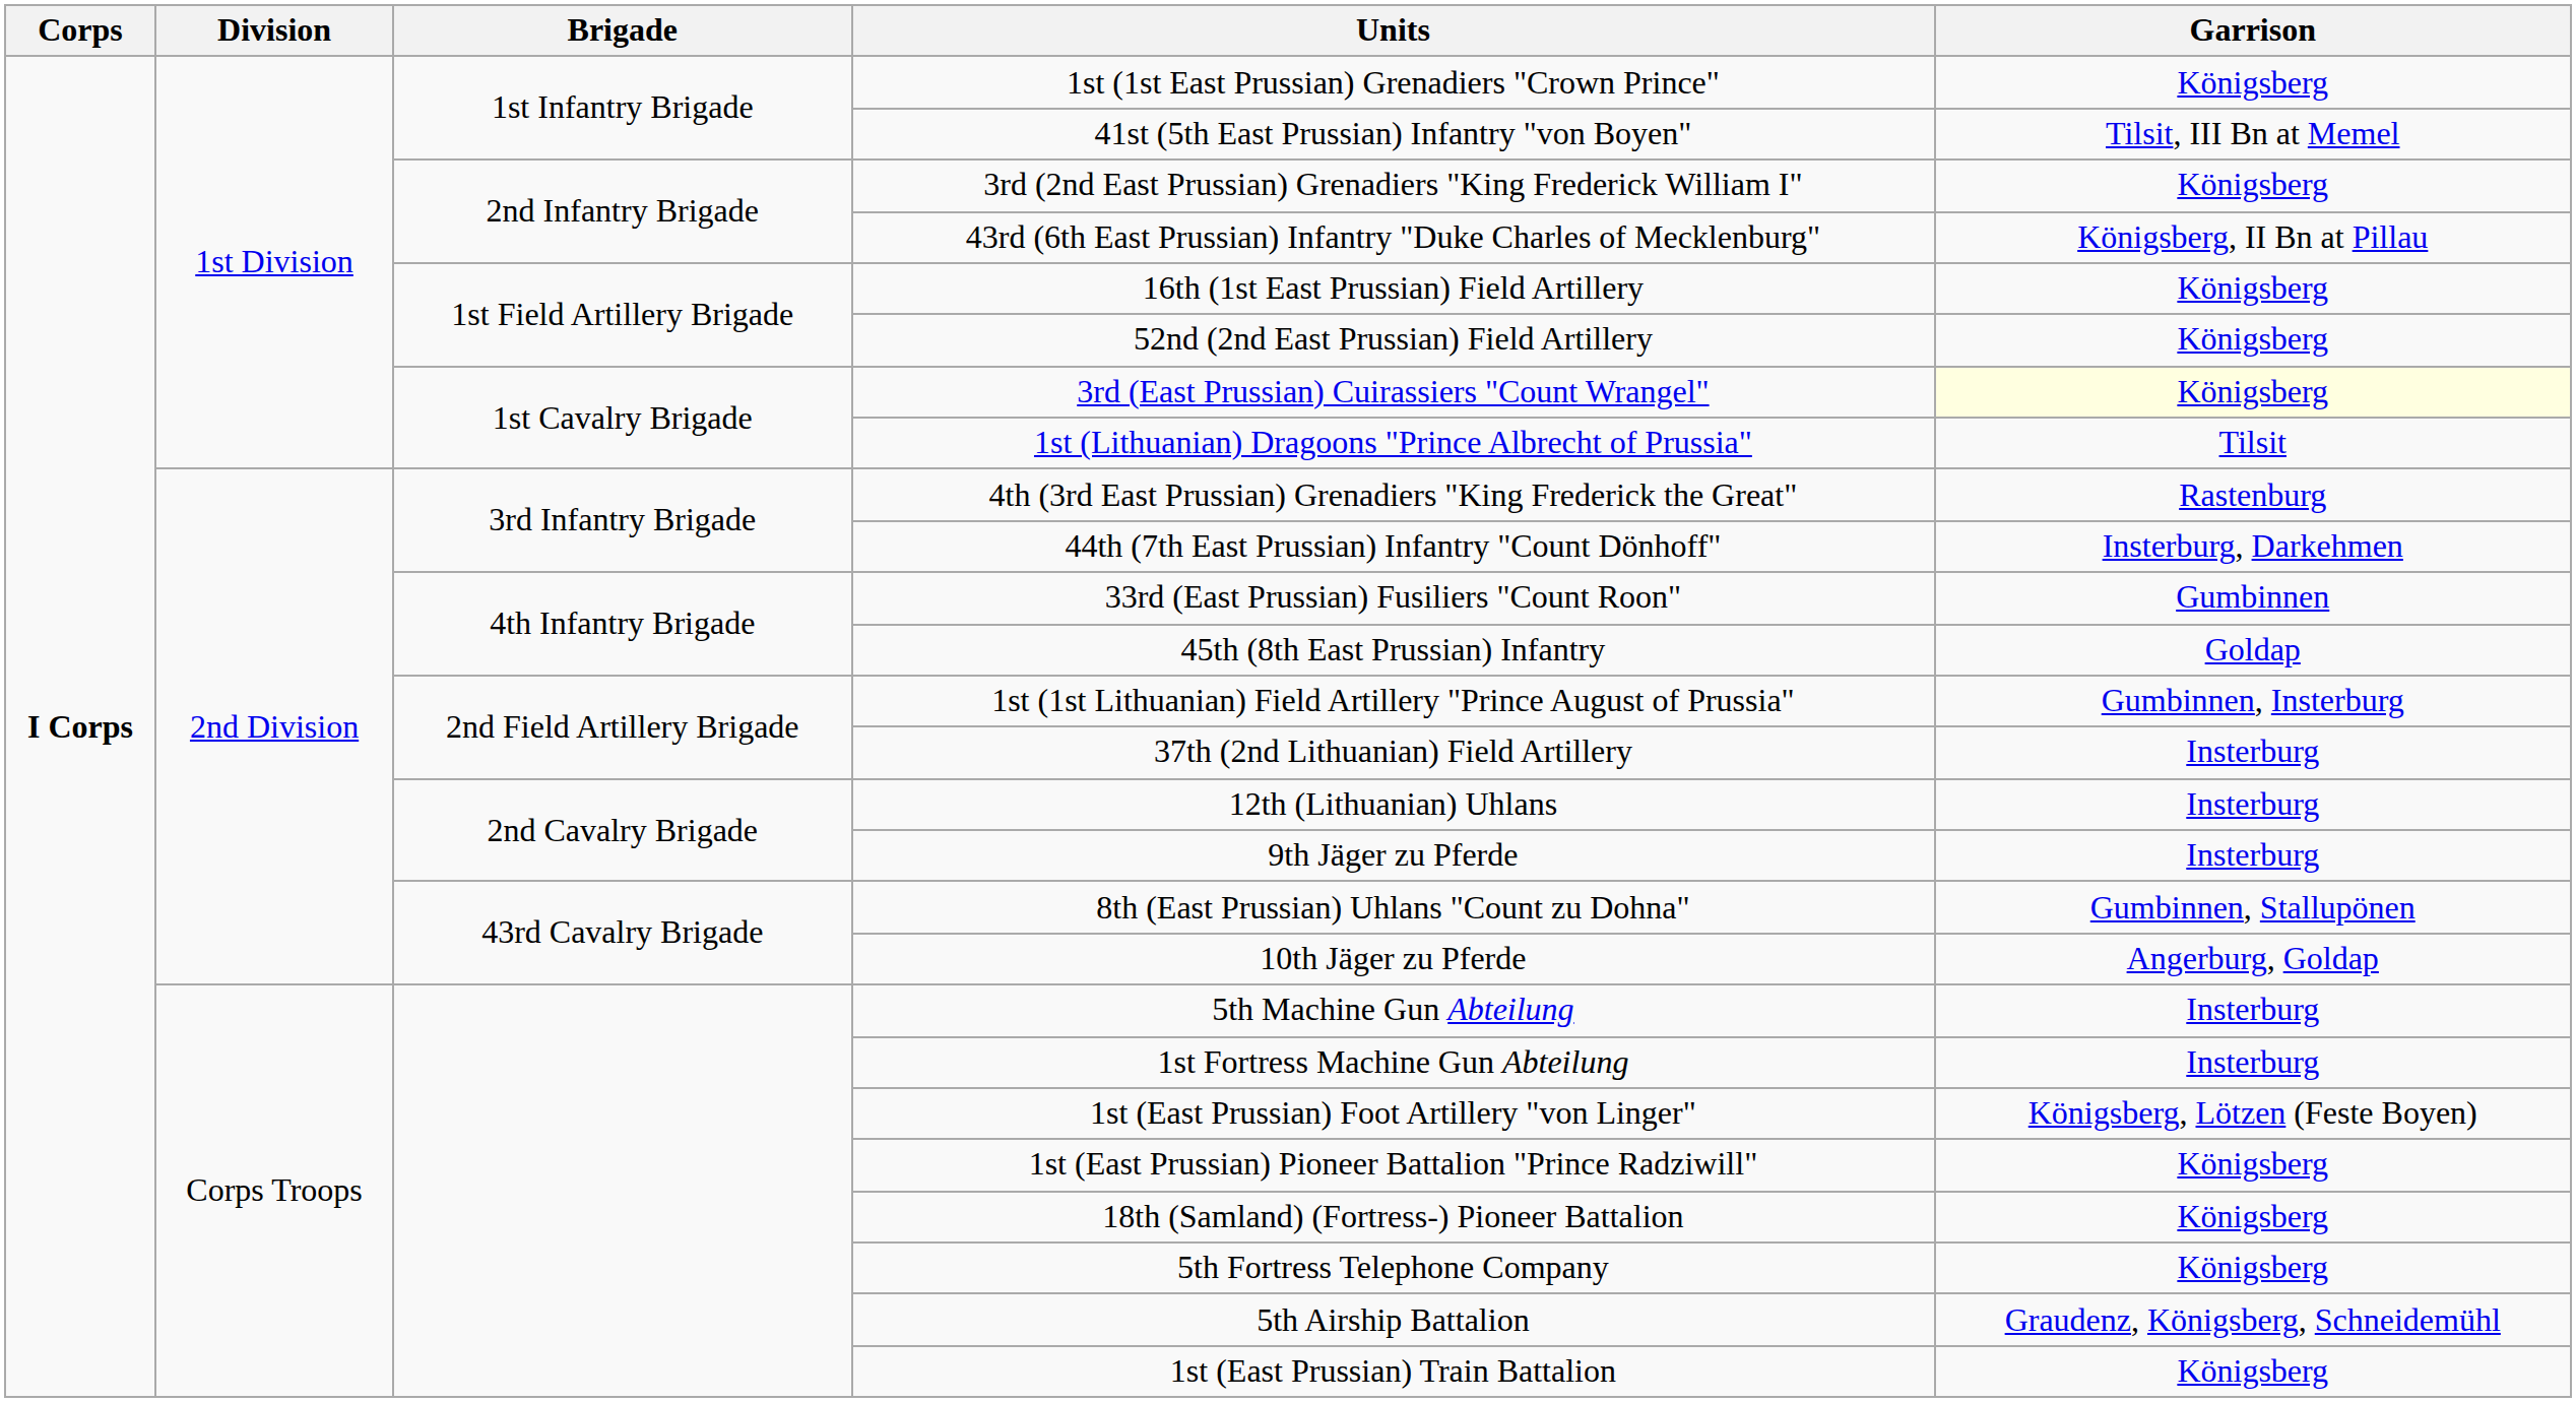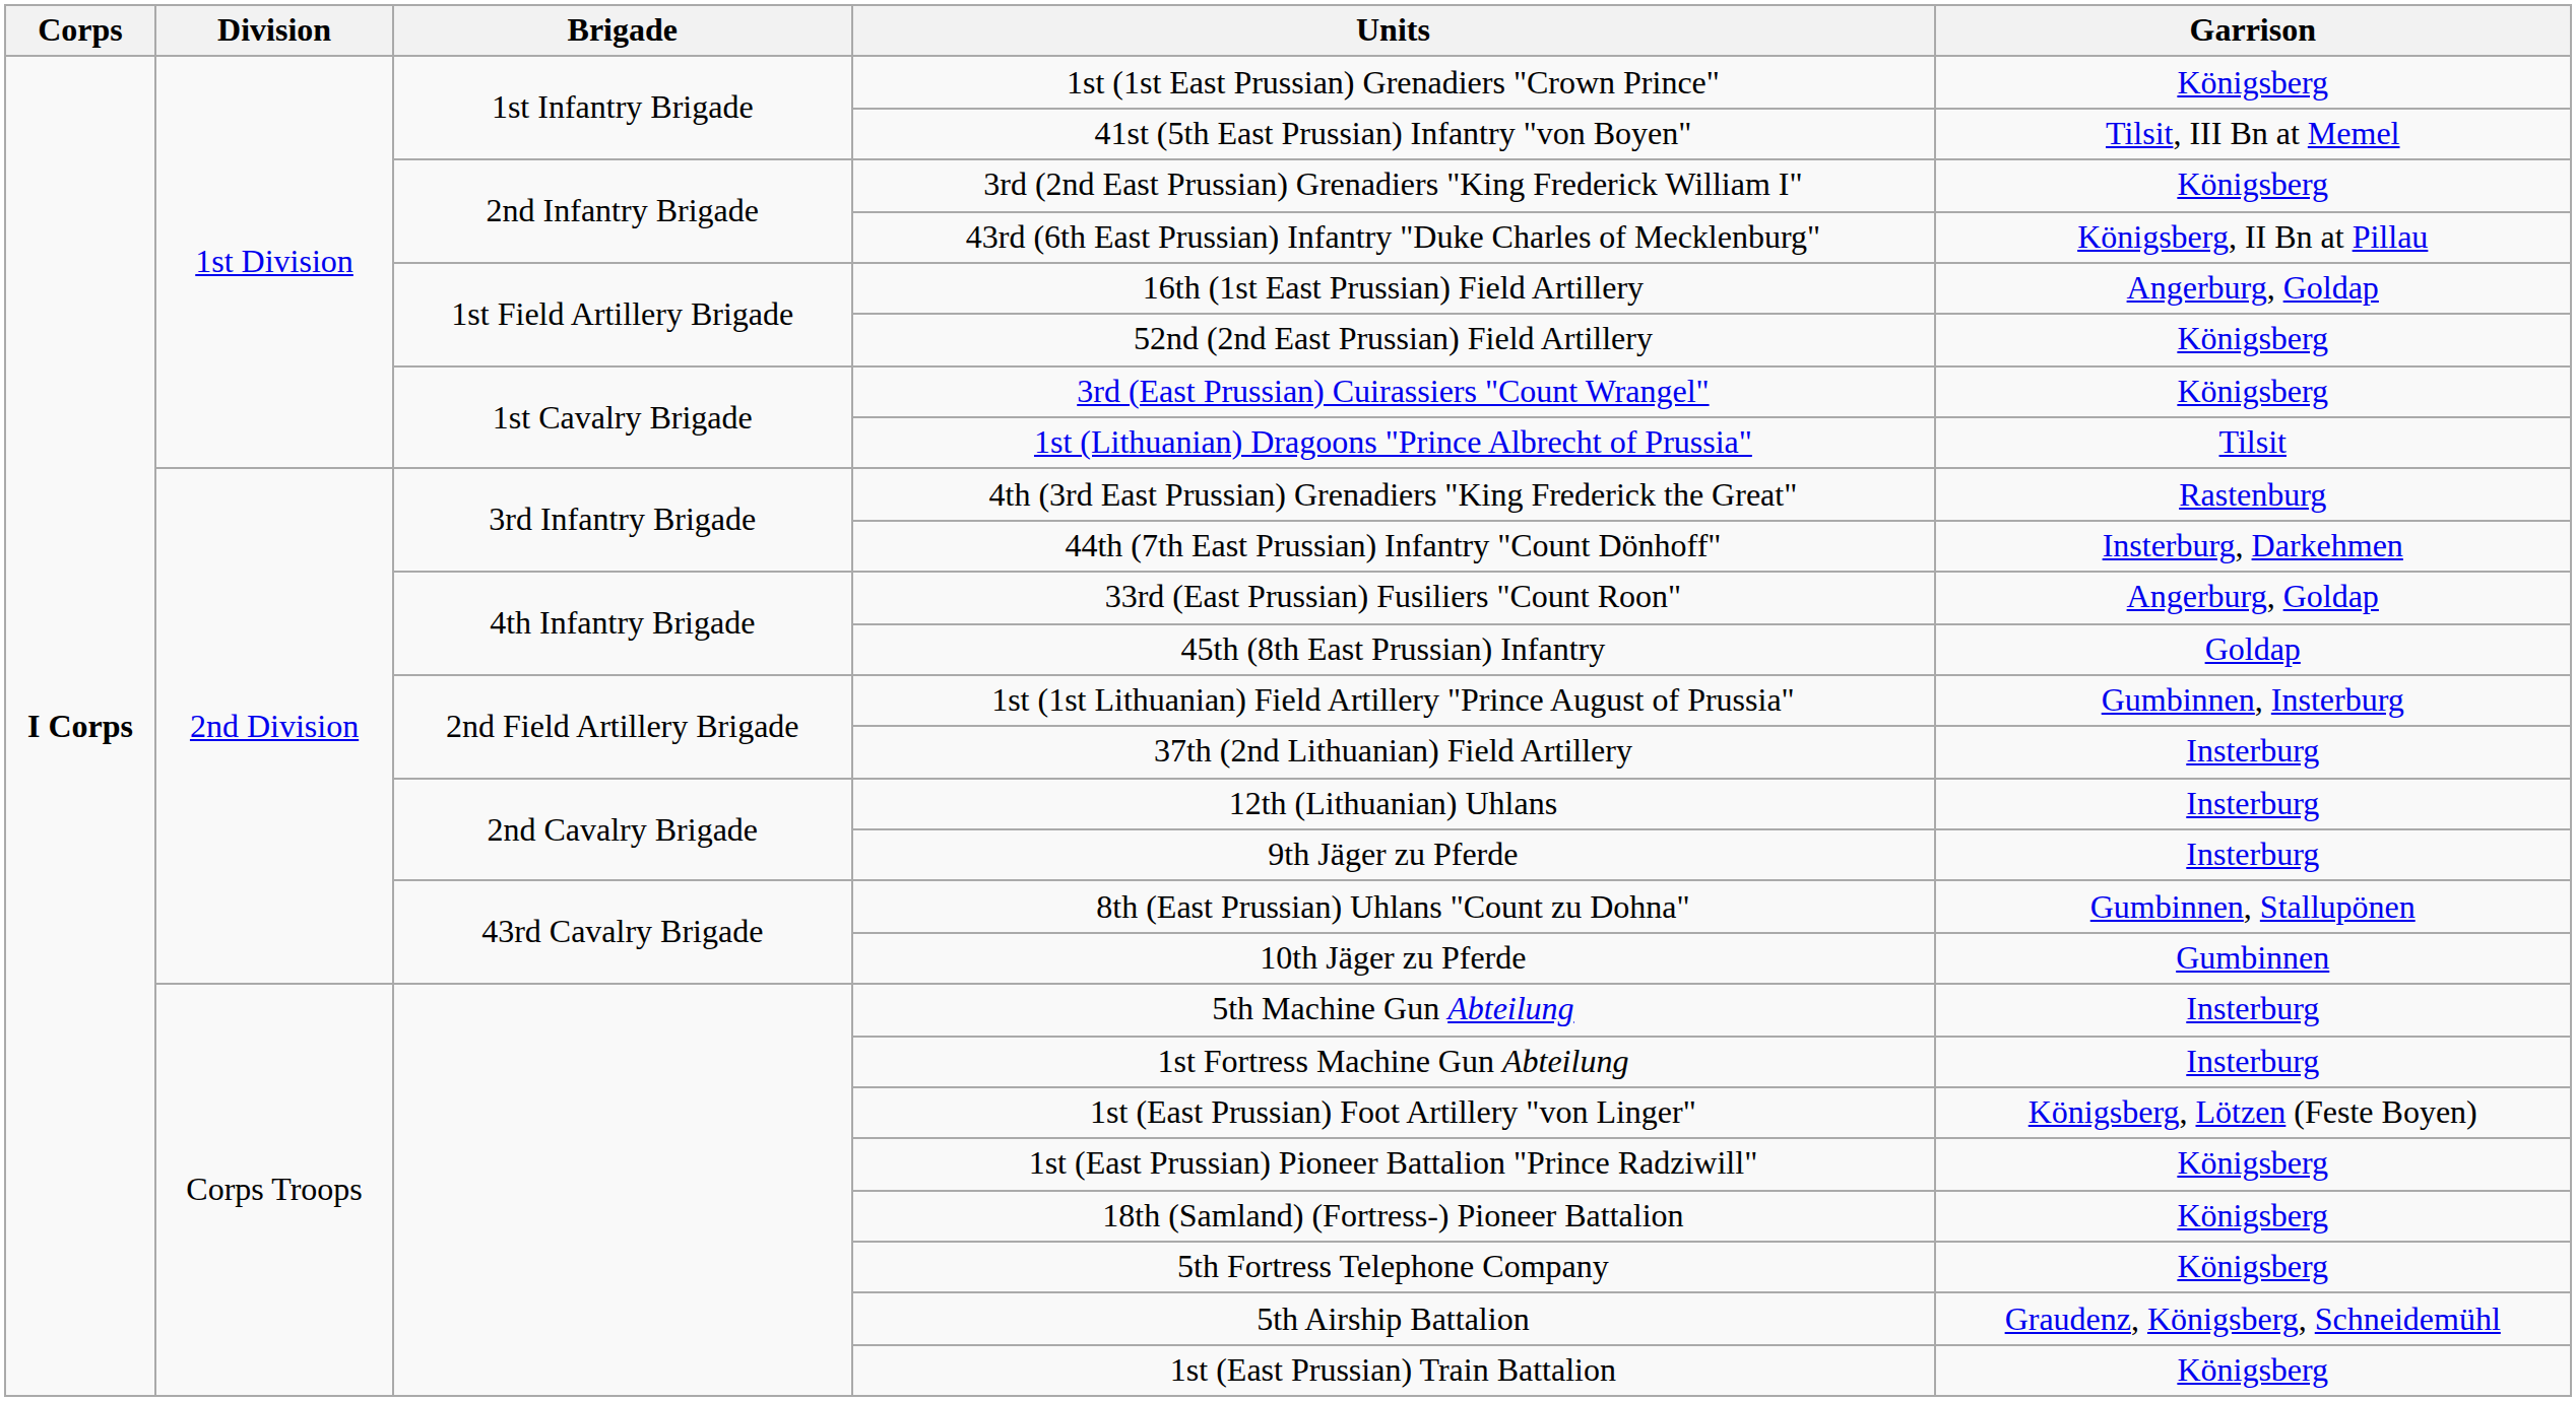16th (1st East Prussian) Field Artillery | Garrison: Königsberg -> Angerburg, Goldap
3rd (East Prussian) Cuirassiers "Count Wrangel" | Garrison: lightyellow background -> no background
33rd (East Prussian) Fusiliers "Count Roon" | Garrison: Gumbinnen -> Angerburg, Goldap
10th Jäger zu Pferde | Garrison: Angerburg, Goldap -> Gumbinnen
